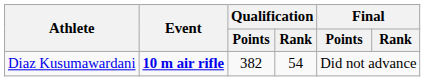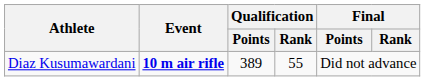Diaz Kusumawardani | Qualification / Points: 382 -> 389
Diaz Kusumawardani | Qualification / Rank: 54 -> 55
